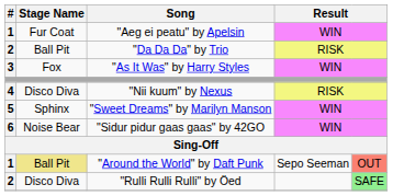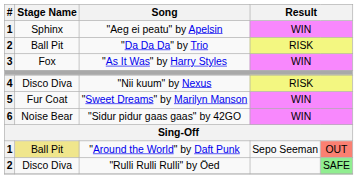"Aeg ei peatu" by Apelsin | Stage Name: Fur Coat -> Sphinx
"Sweet Dreams" by Marilyn Manson | Stage Name: Sphinx -> Fur Coat
